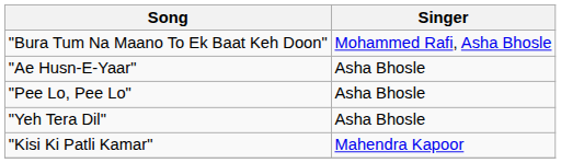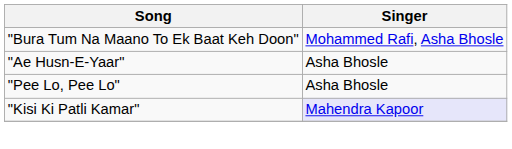- row: "Yeh Tera Dil" | Asha Bhosle
"Kisi Ki Patli Kamar" | Singer: no background -> lavender background
